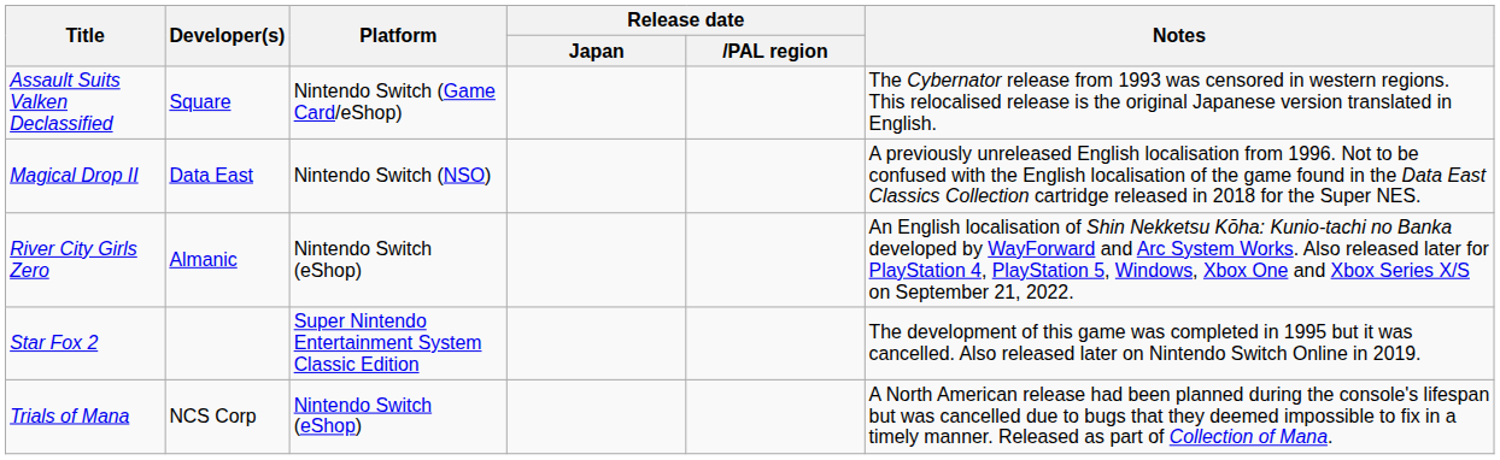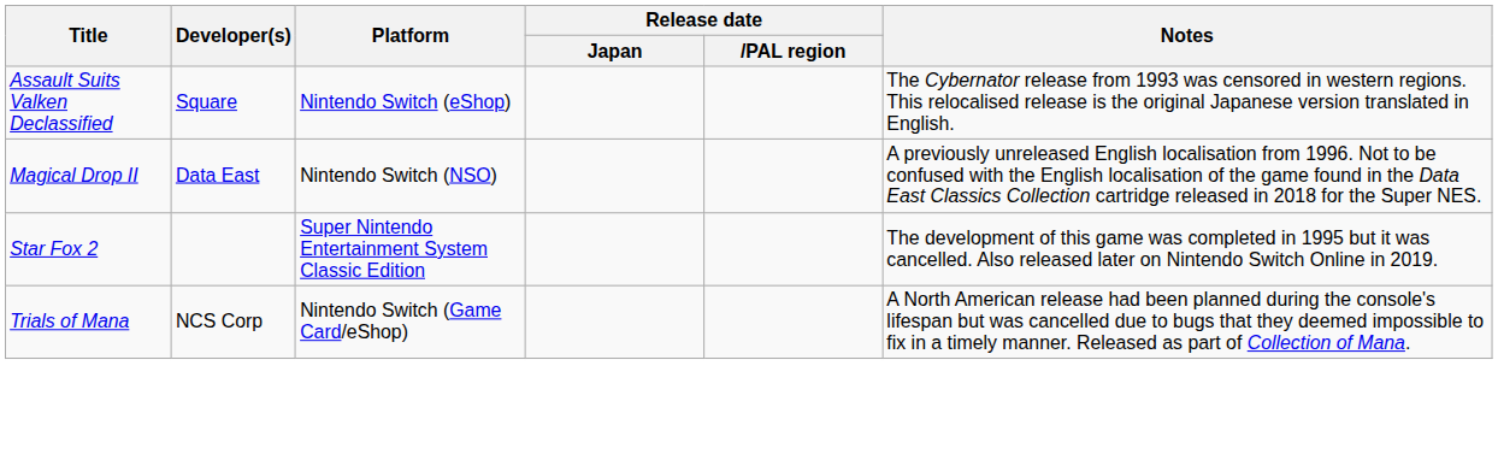Assault Suits Valken Declassified | Platform: Nintendo Switch (Game Card/eShop) -> Nintendo Switch (eShop)
- row: River City Girls Zero | Almanic | Nintendo Switch (eShop) | An English localisation of Shin Nekketsu Kōha: Kunio-tachi no Banka developed by WayForward and Arc System Works. Also released later for PlayStation 4, PlayStation 5, Windows, Xbox One and Xbox Series X/S on September 21, 2022.
Trials of Mana | Platform: Nintendo Switch (eShop) -> Nintendo Switch (Game Card/eShop)
